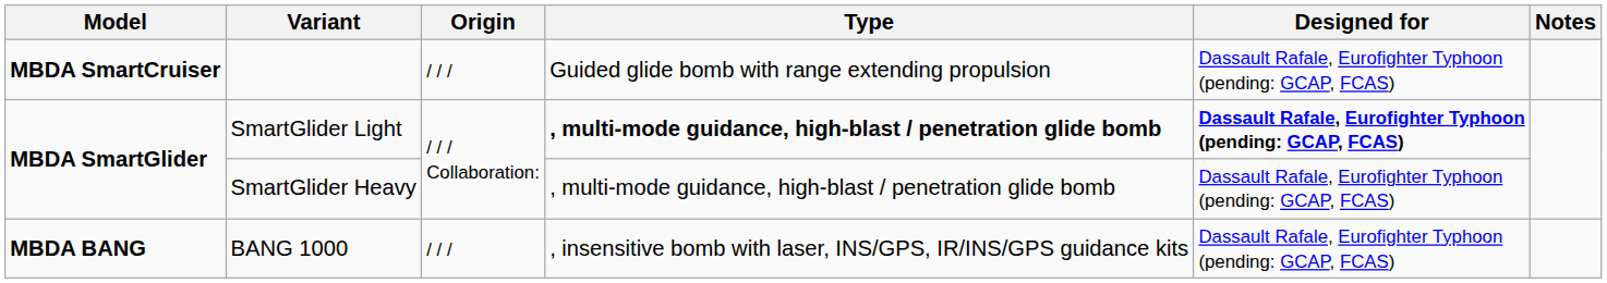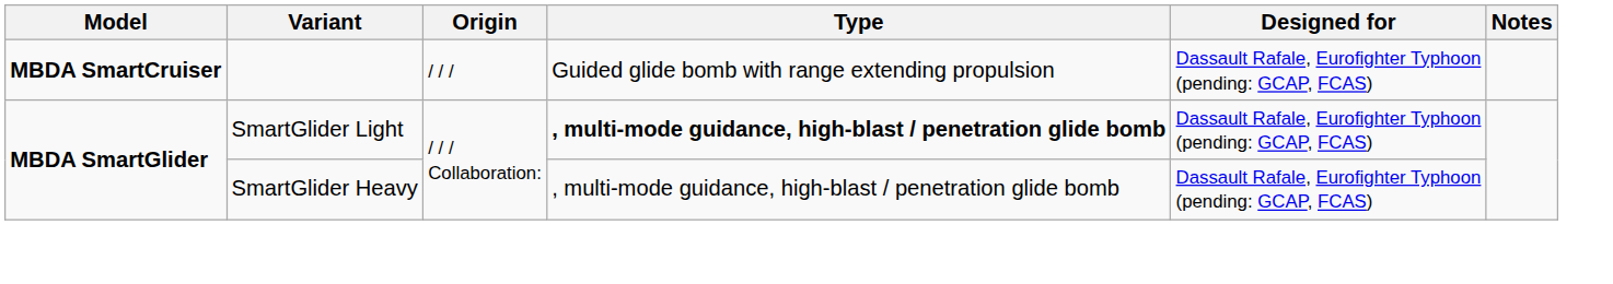SmartGlider Light | Designed for: bold -> normal
- row: MBDA BANG | BANG 1000 | / / / | , insensitive bomb with laser, INS/GPS, IR/INS/GPS guidance kits | Dassault Rafale, Eurofighter Typhoon (pending: GCAP, FCAS)
